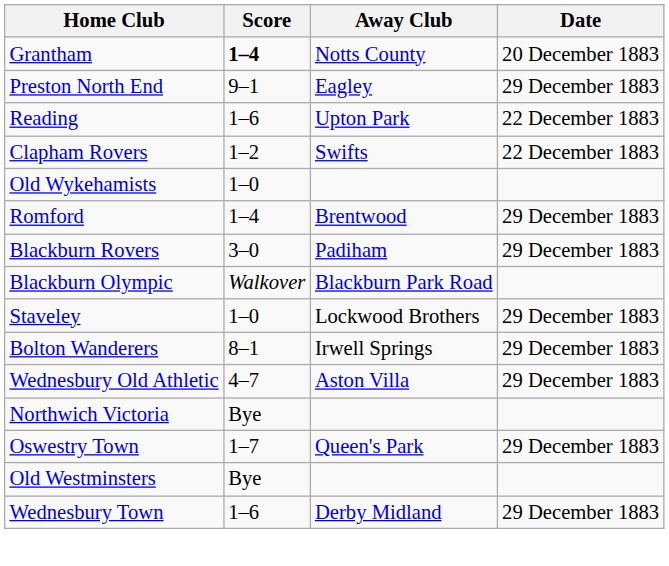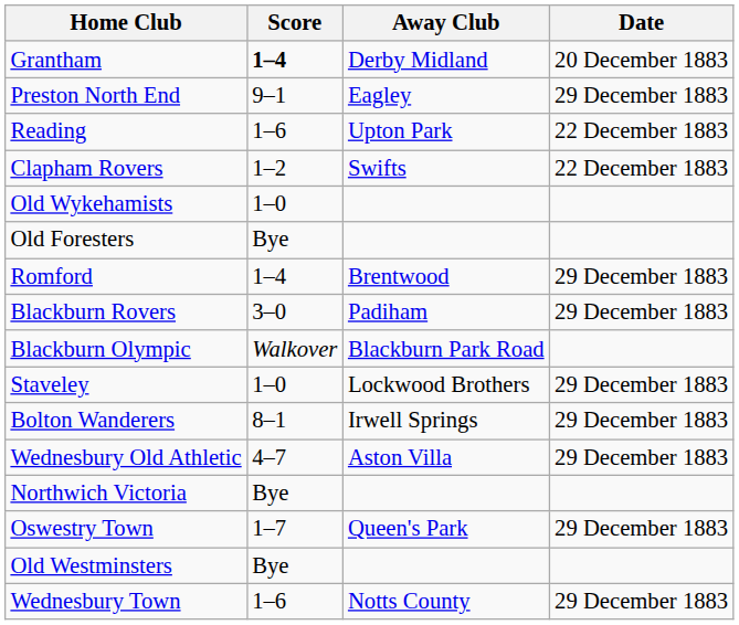Grantham | Away Club: Notts County -> Derby Midland
+ row: Old Foresters | Bye
Wednesbury Town | Away Club: Derby Midland -> Notts County
